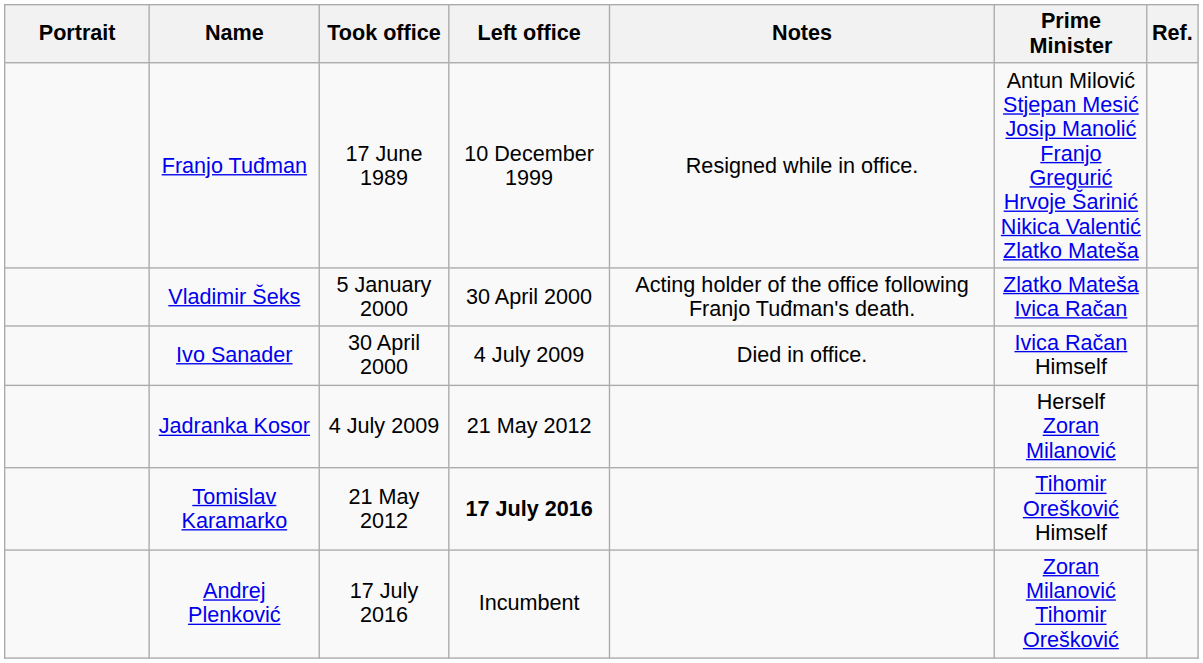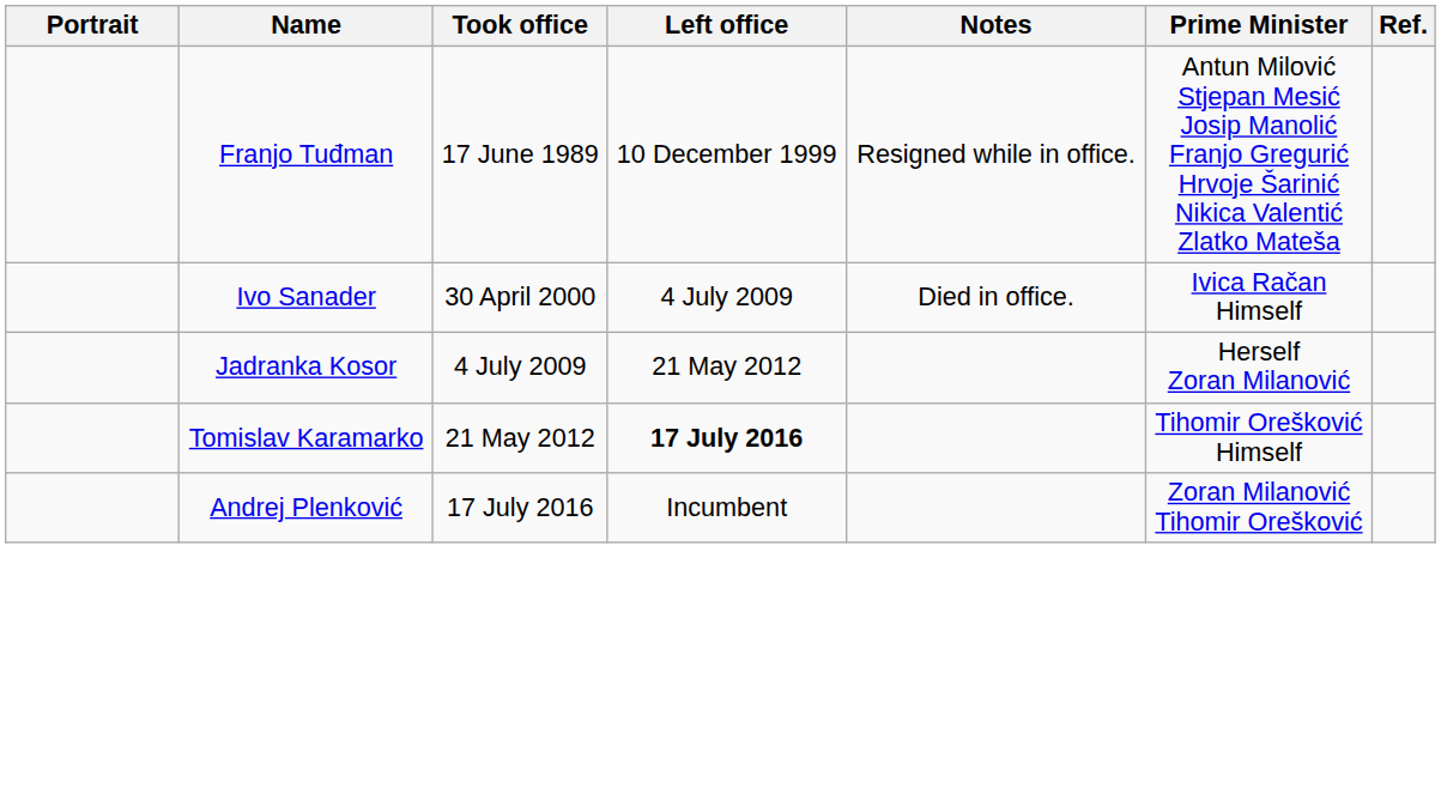- row: Vladimir Šeks | 5 January 2000 | 30 April 2000 | Acting holder of the office following Franjo Tuđman's death. | Zlatko Mateša Ivica Račan
